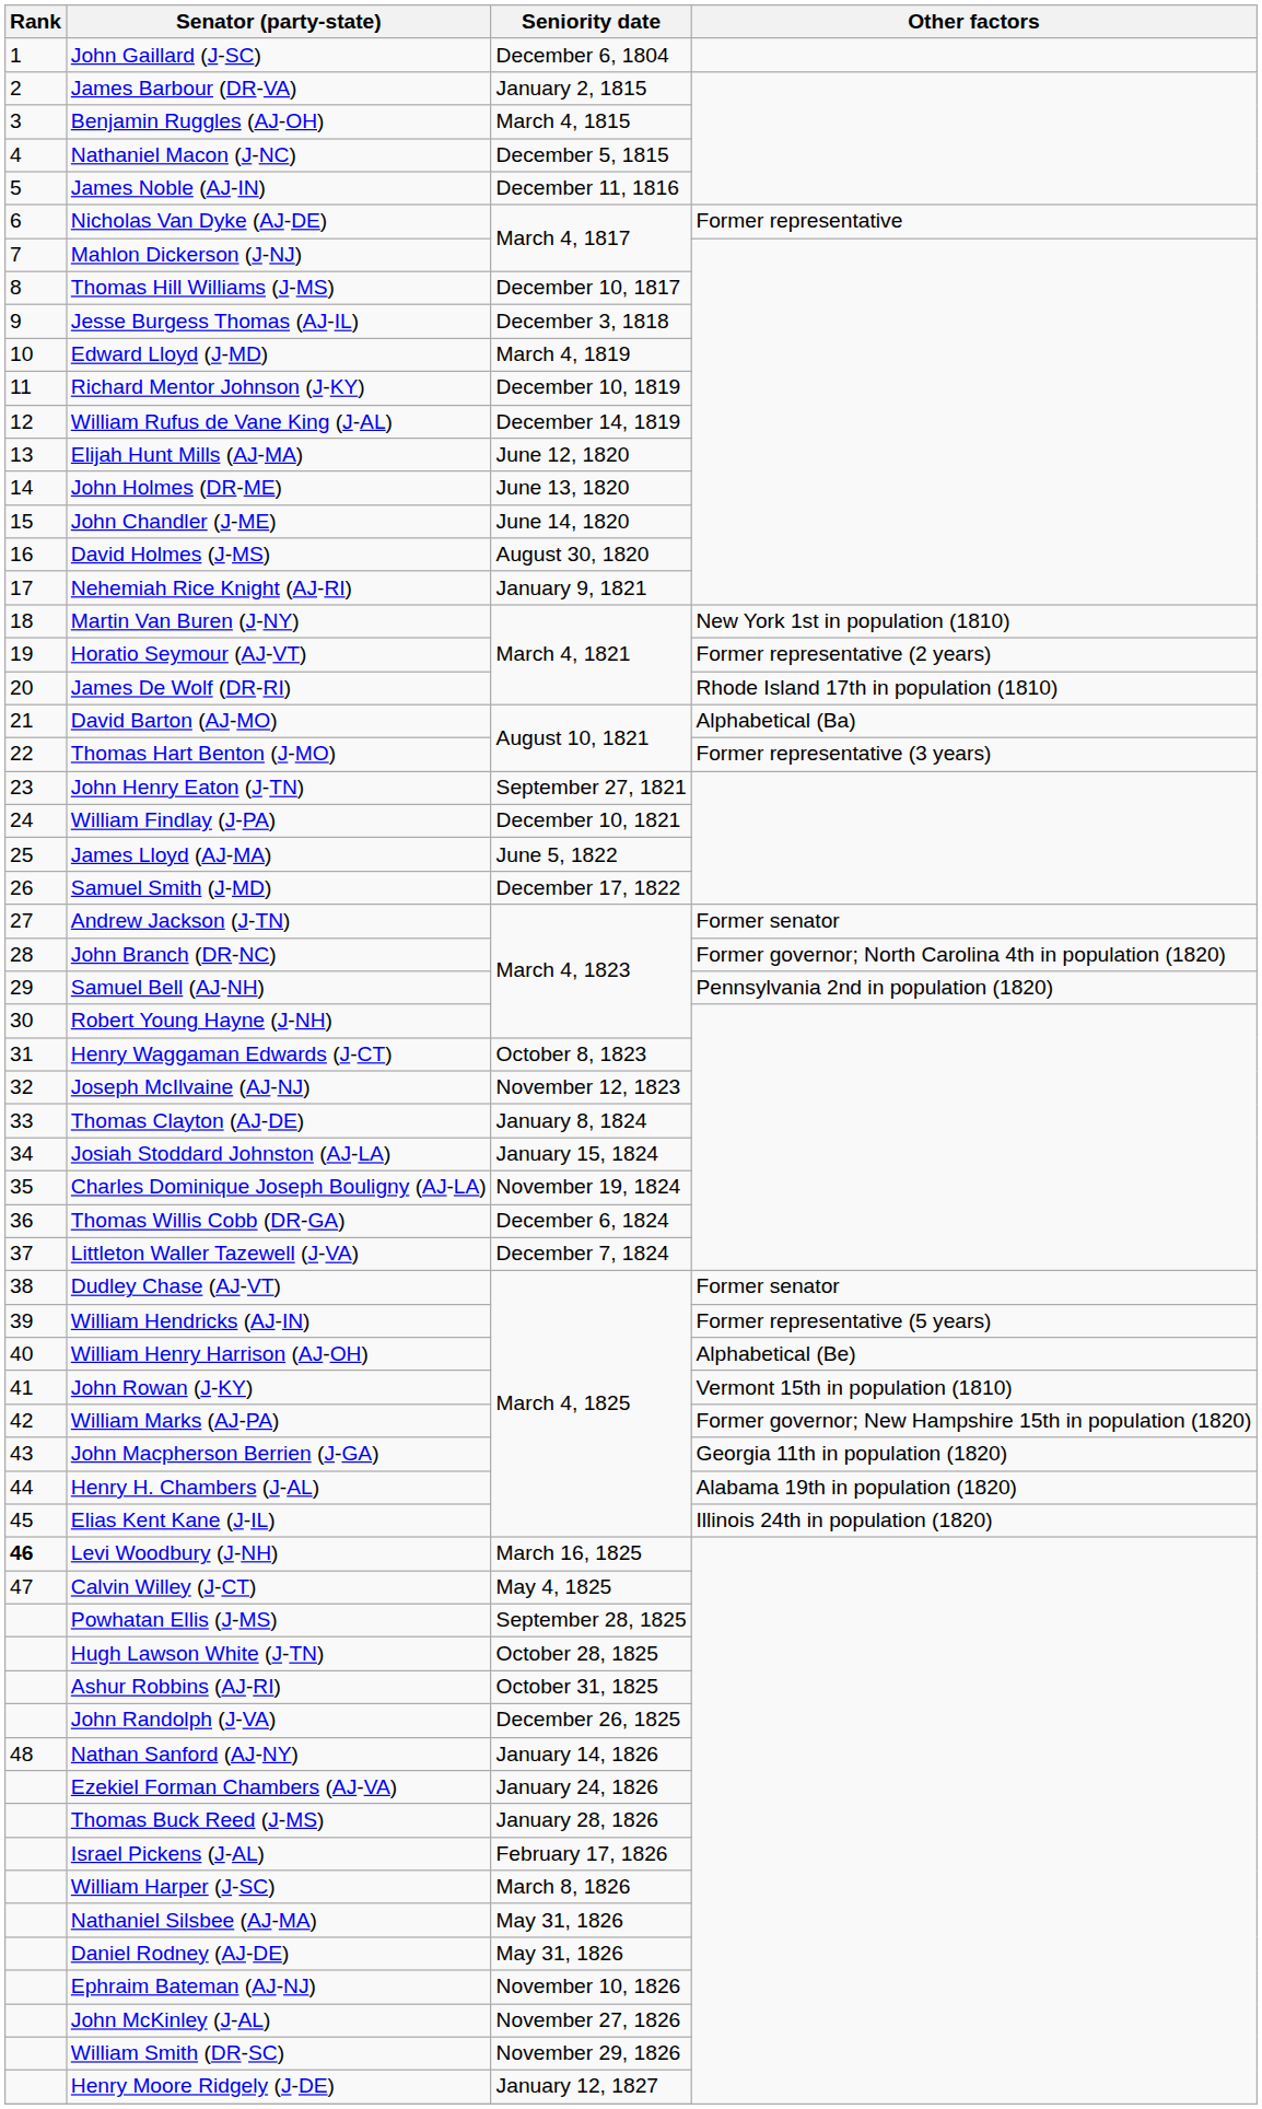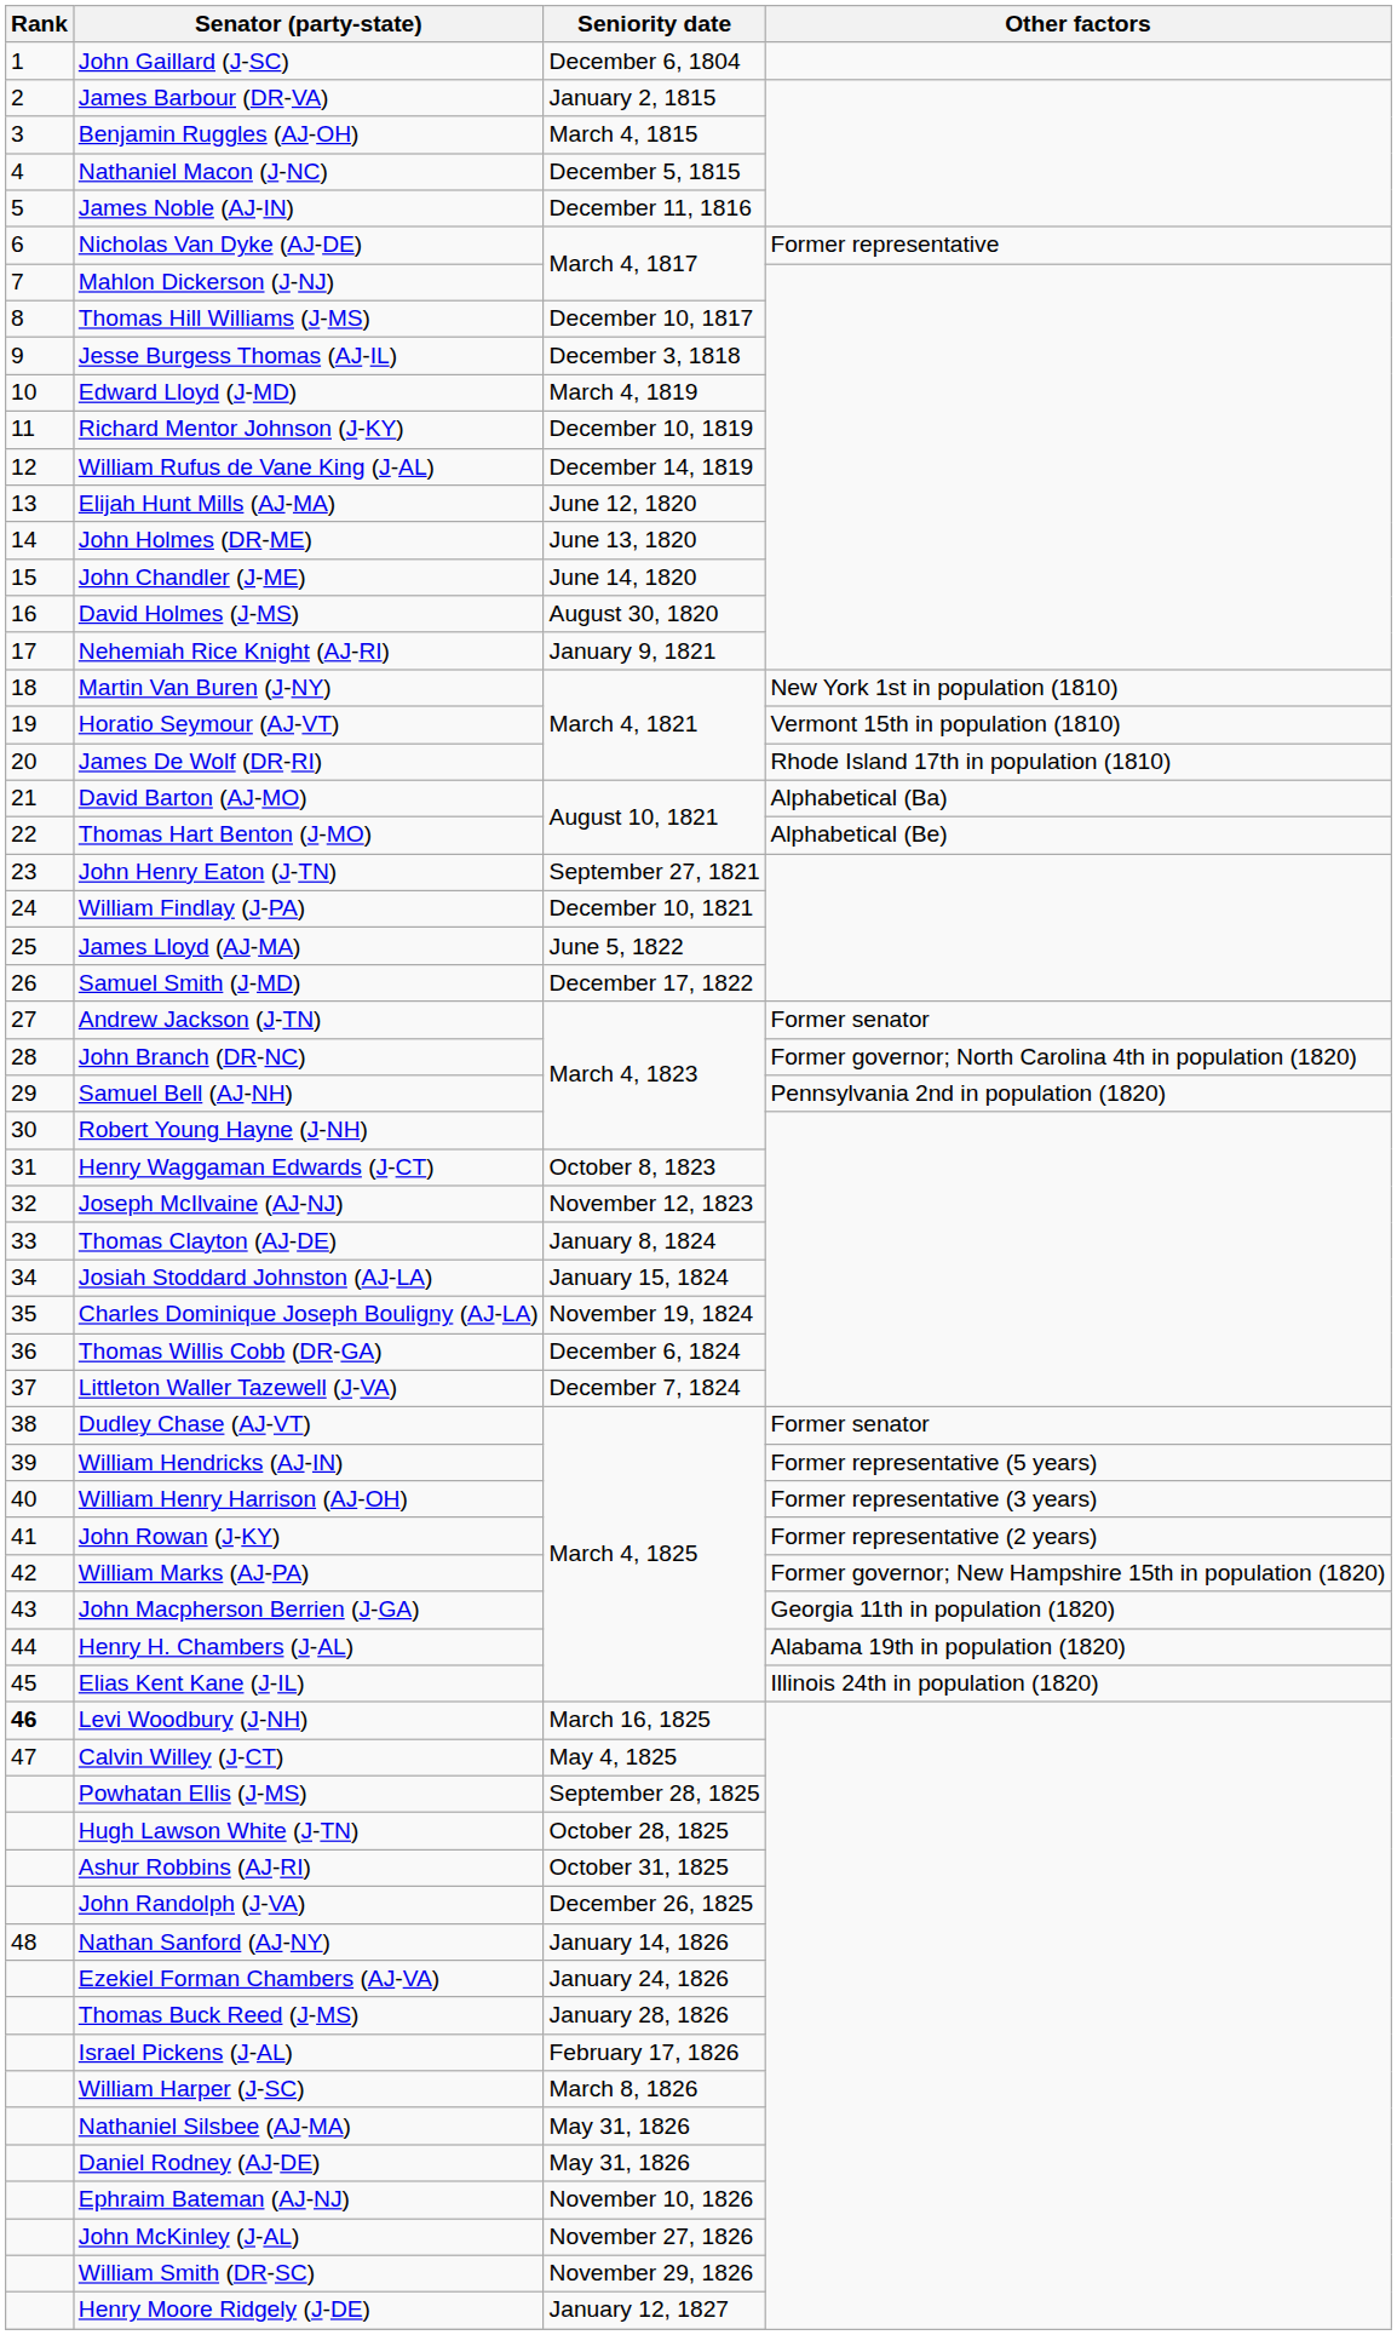Horatio Seymour (AJ-VT) | Other factors: Former representative (2 years) -> Vermont 15th in population (1810)
Thomas Hart Benton (J-MO) | Other factors: Former representative (3 years) -> Alphabetical (Be)
William Henry Harrison (AJ-OH) | Other factors: Alphabetical (Be) -> Former representative (3 years)
John Rowan (J-KY) | Other factors: Vermont 15th in population (1810) -> Former representative (2 years)
